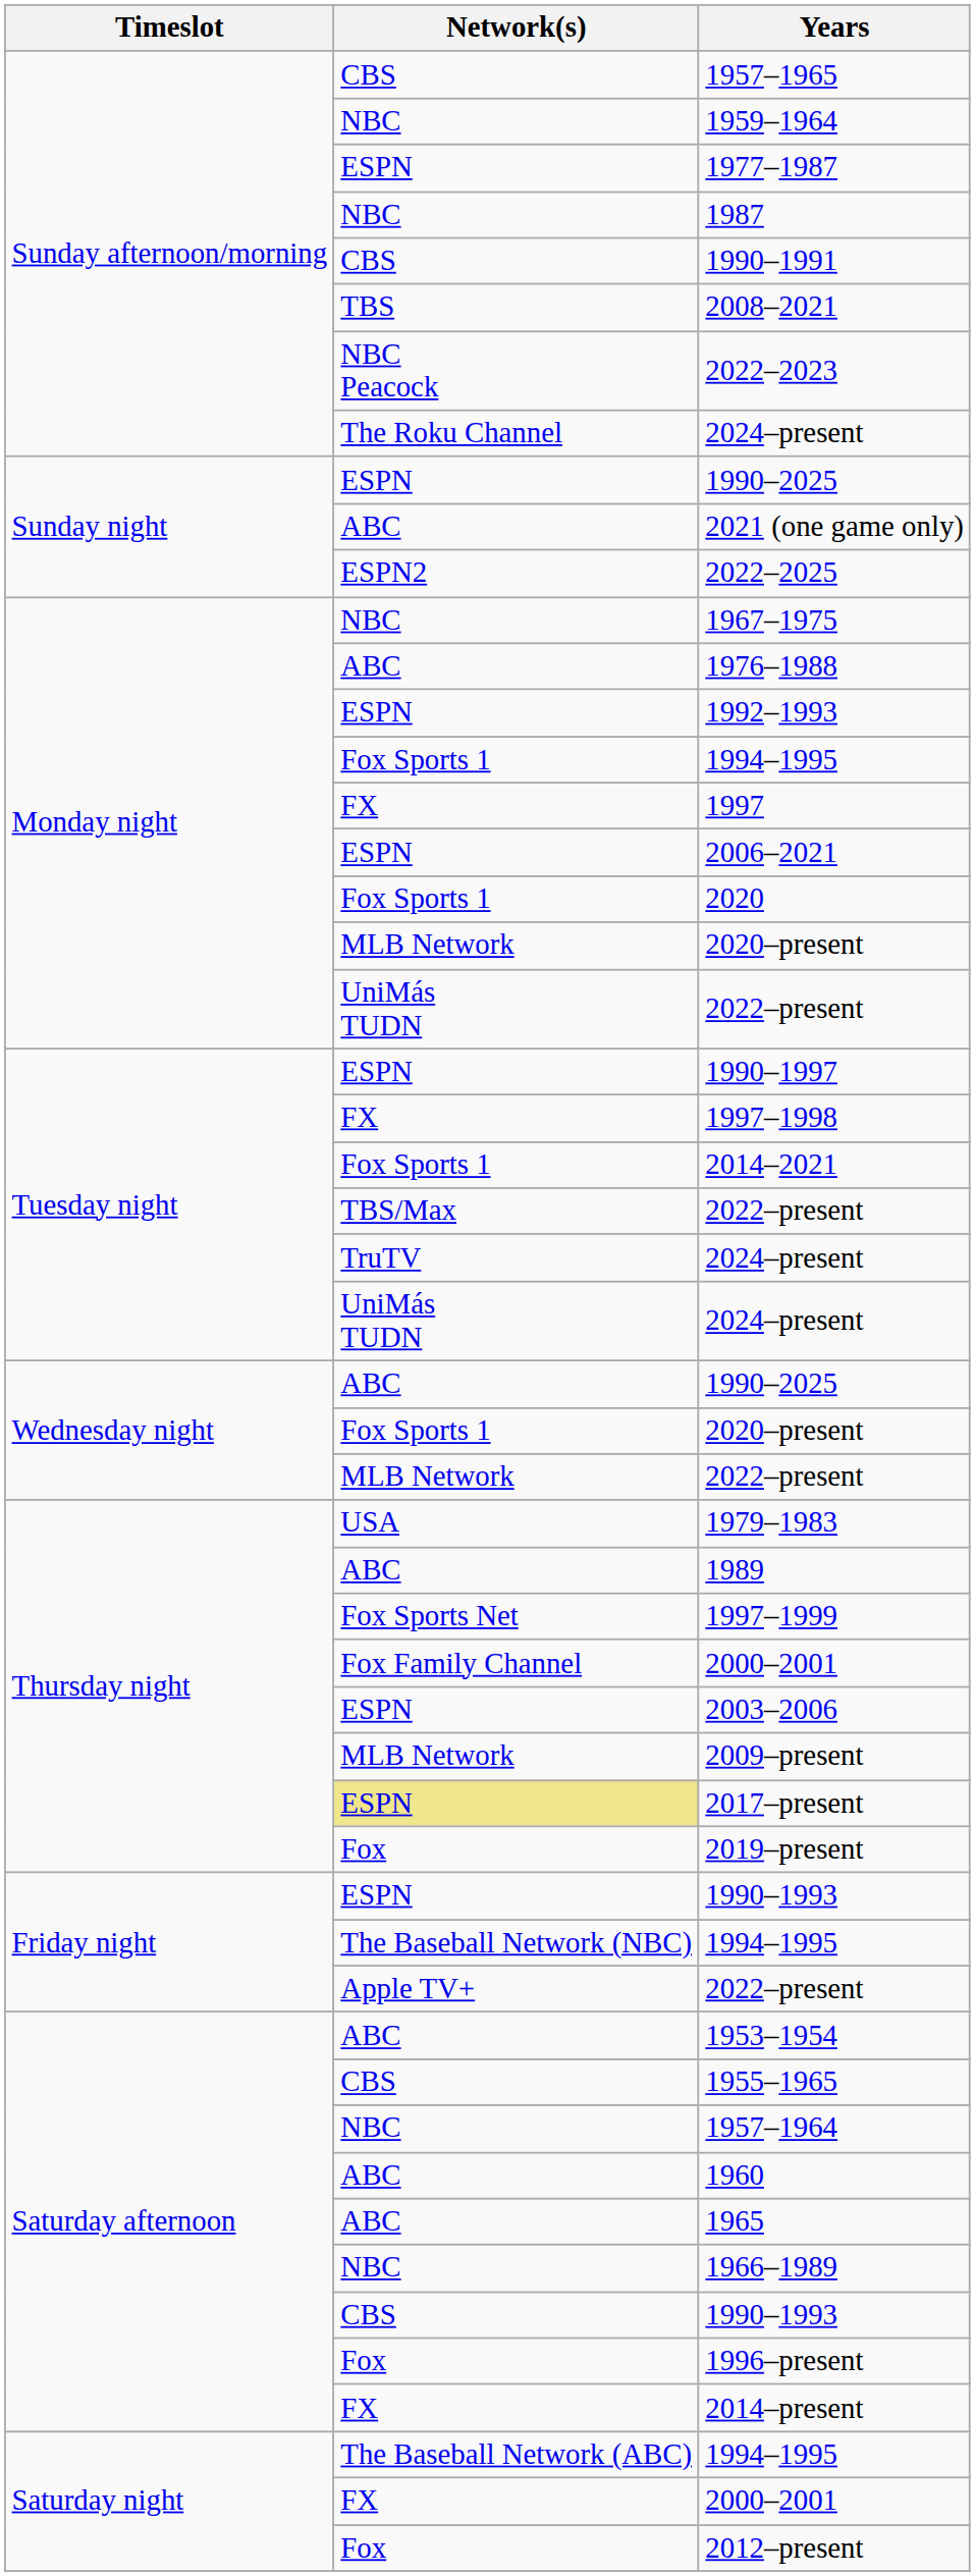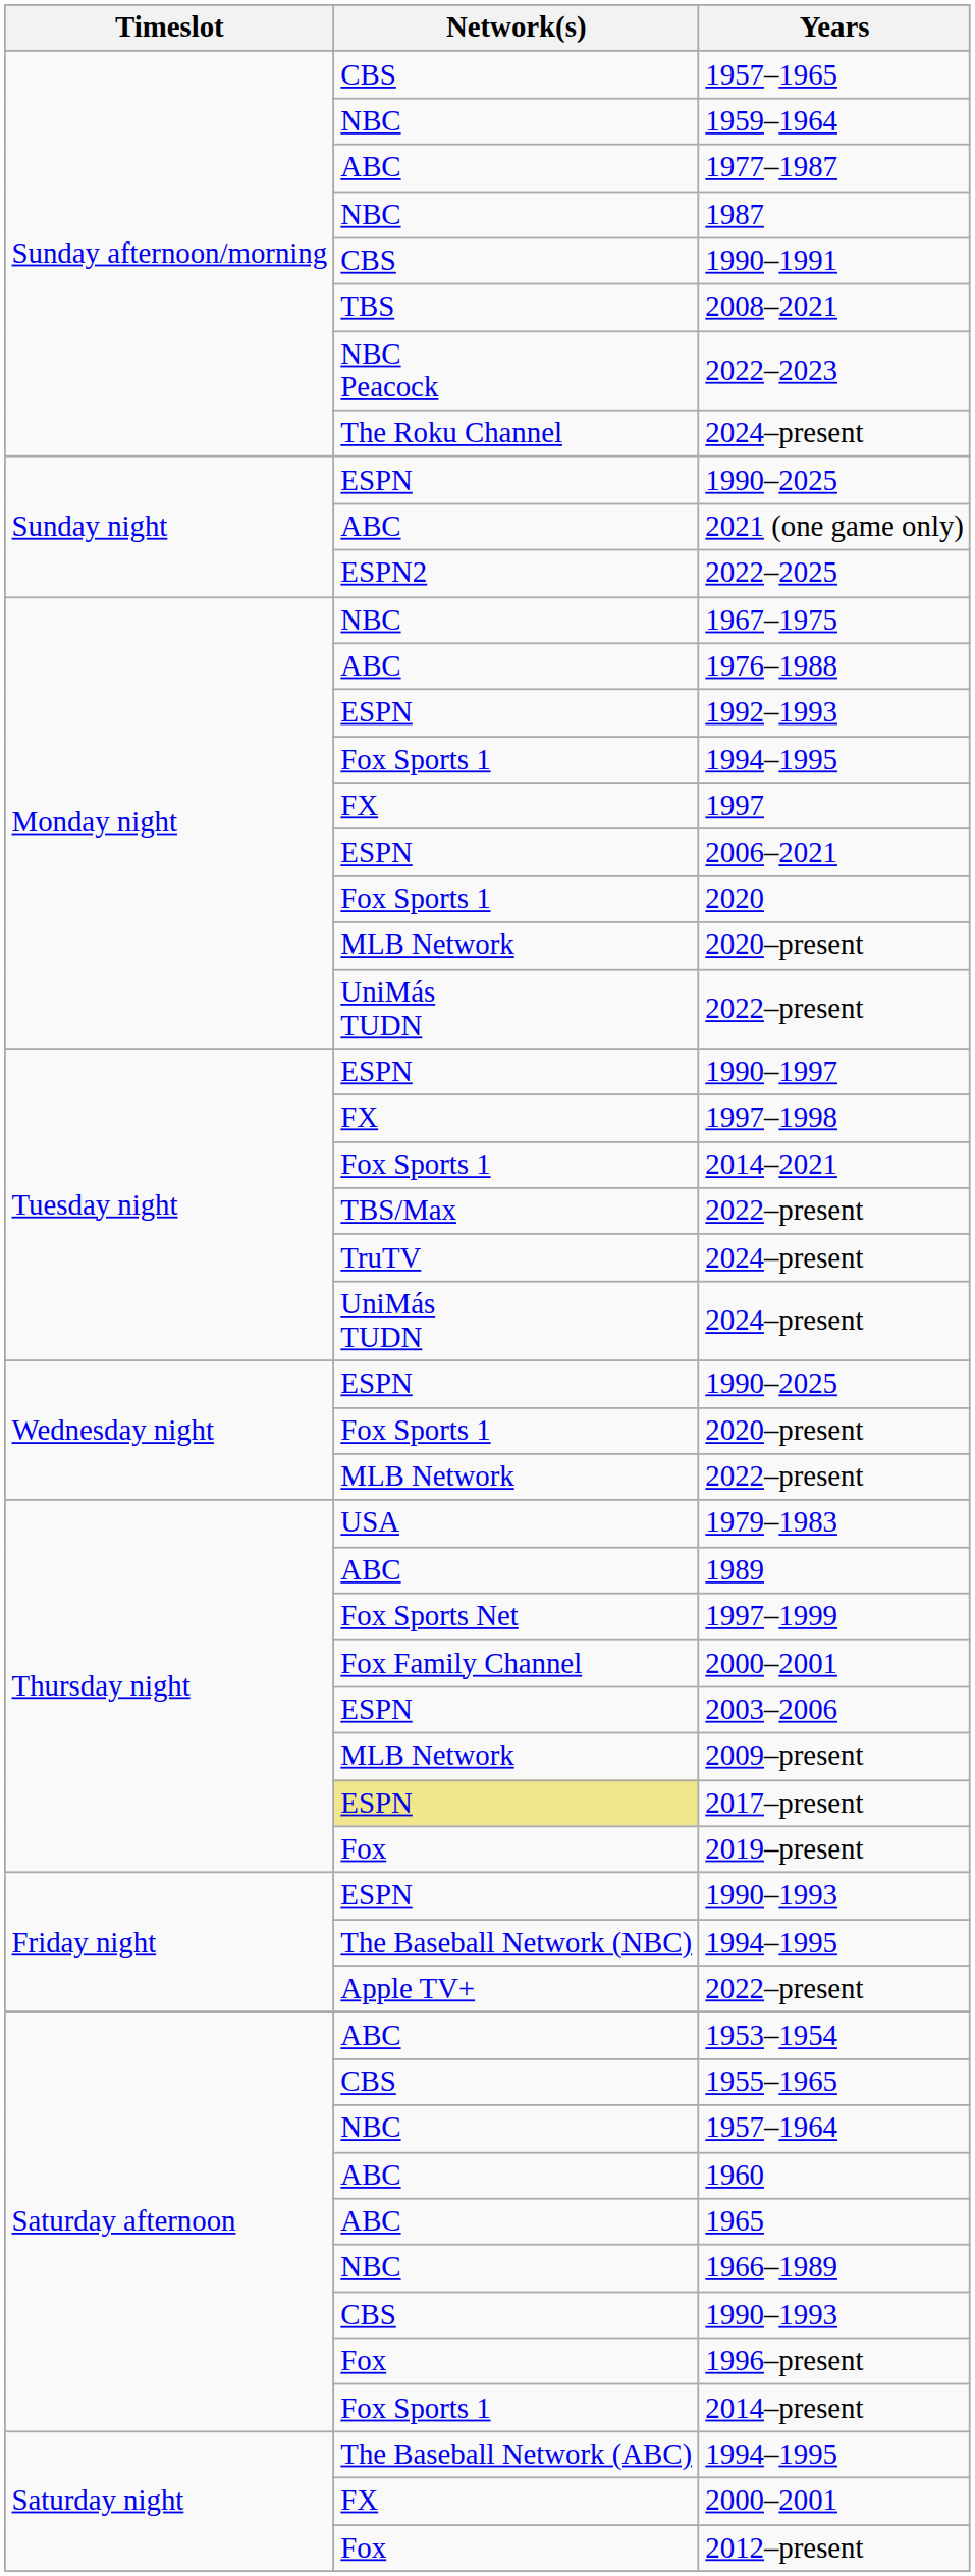1977–1987 | Network(s): ESPN -> ABC
Wednesday night / 1990–2025 | Network(s): ABC -> ESPN
2014–present | Network(s): FX -> Fox Sports 1
